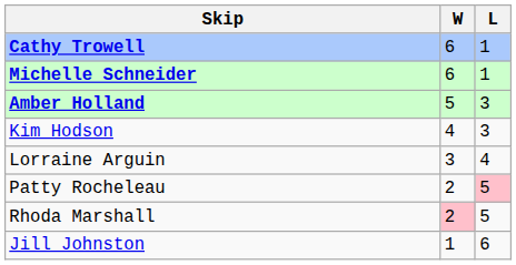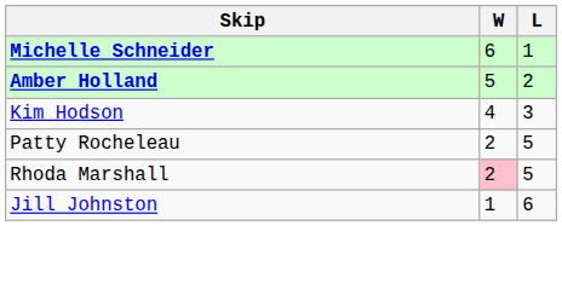- row: Cathy Trowell | 6 | 1
Amber Holland | L: 3 -> 2
- row: Lorraine Arguin | 3 | 4
Patty Rocheleau | L: pink background -> no background
